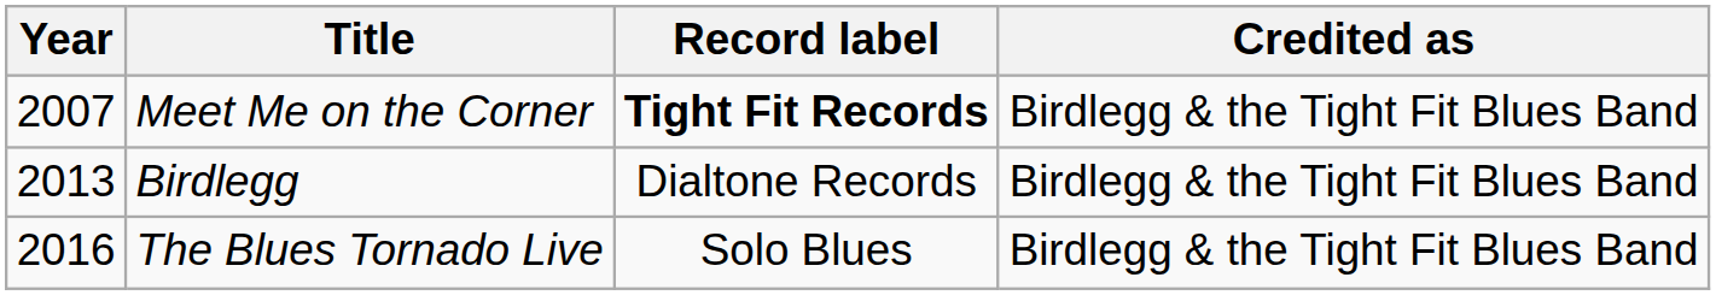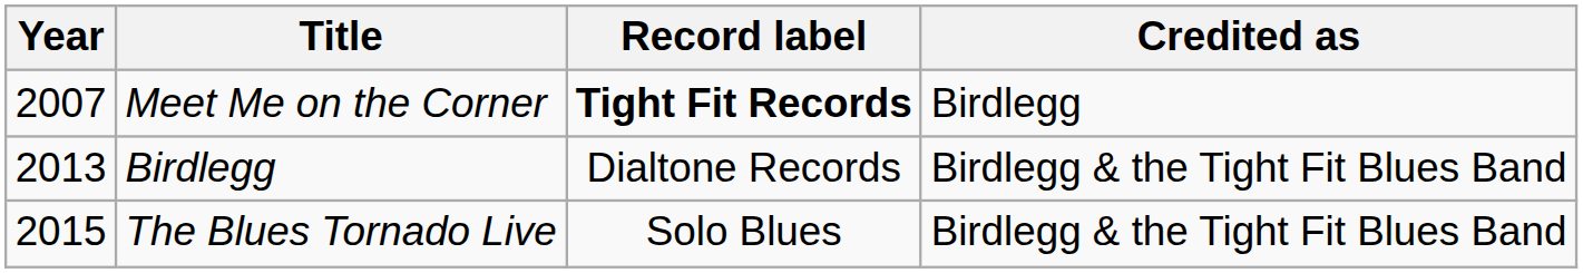Meet Me on the Corner | Credited as: Birdlegg & the Tight Fit Blues Band -> Birdlegg
The Blues Tornado Live | Year: 2016 -> 2015
